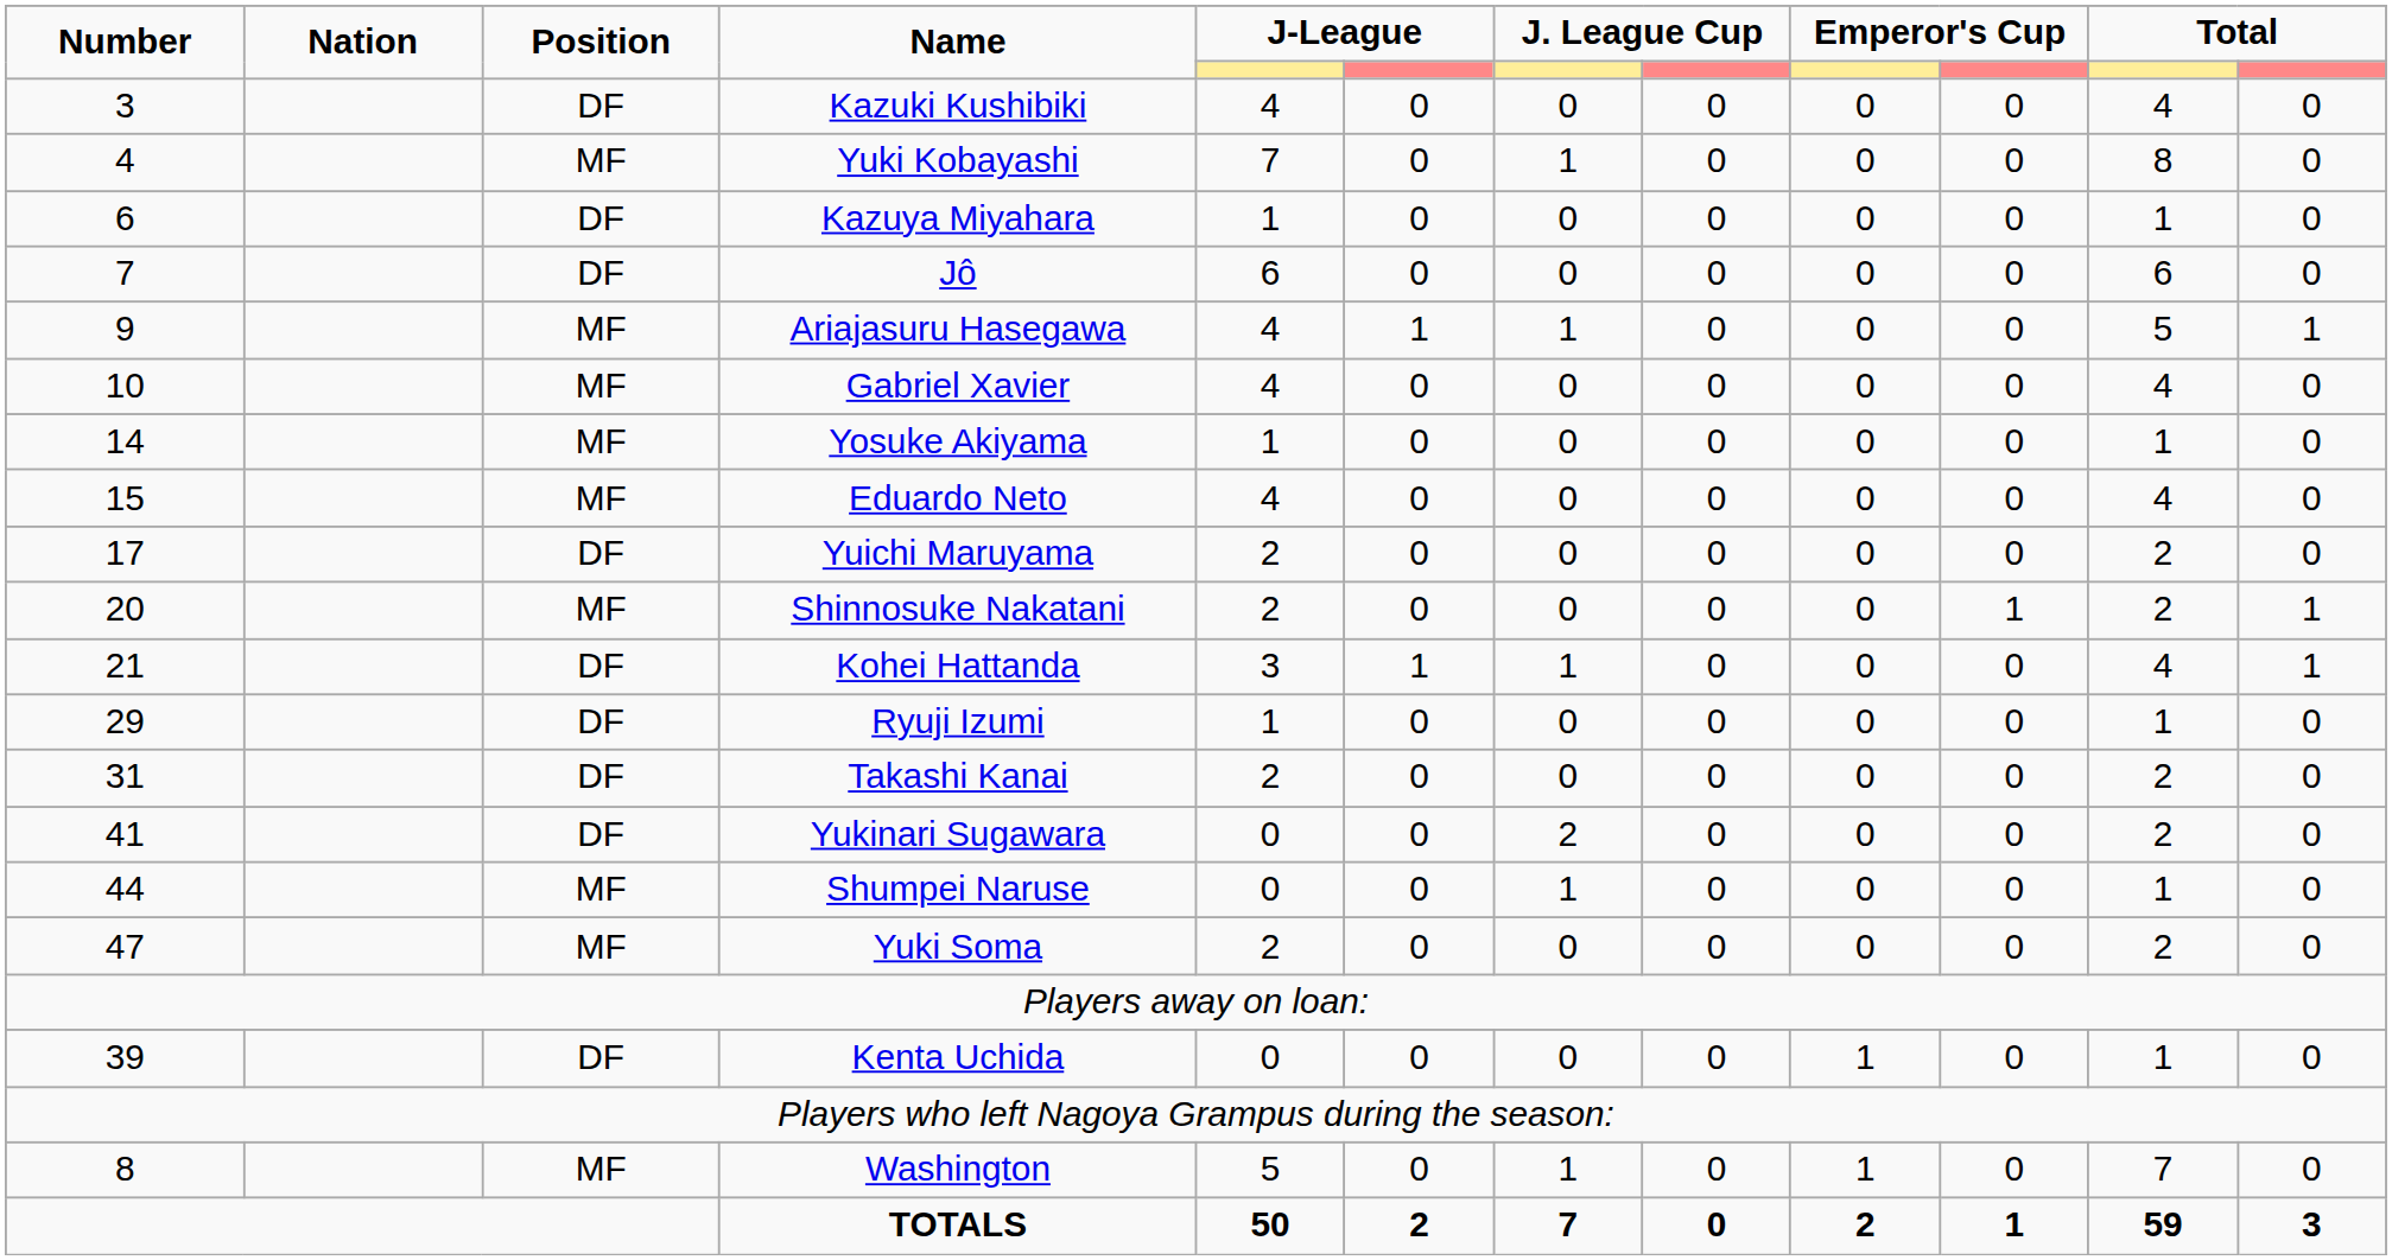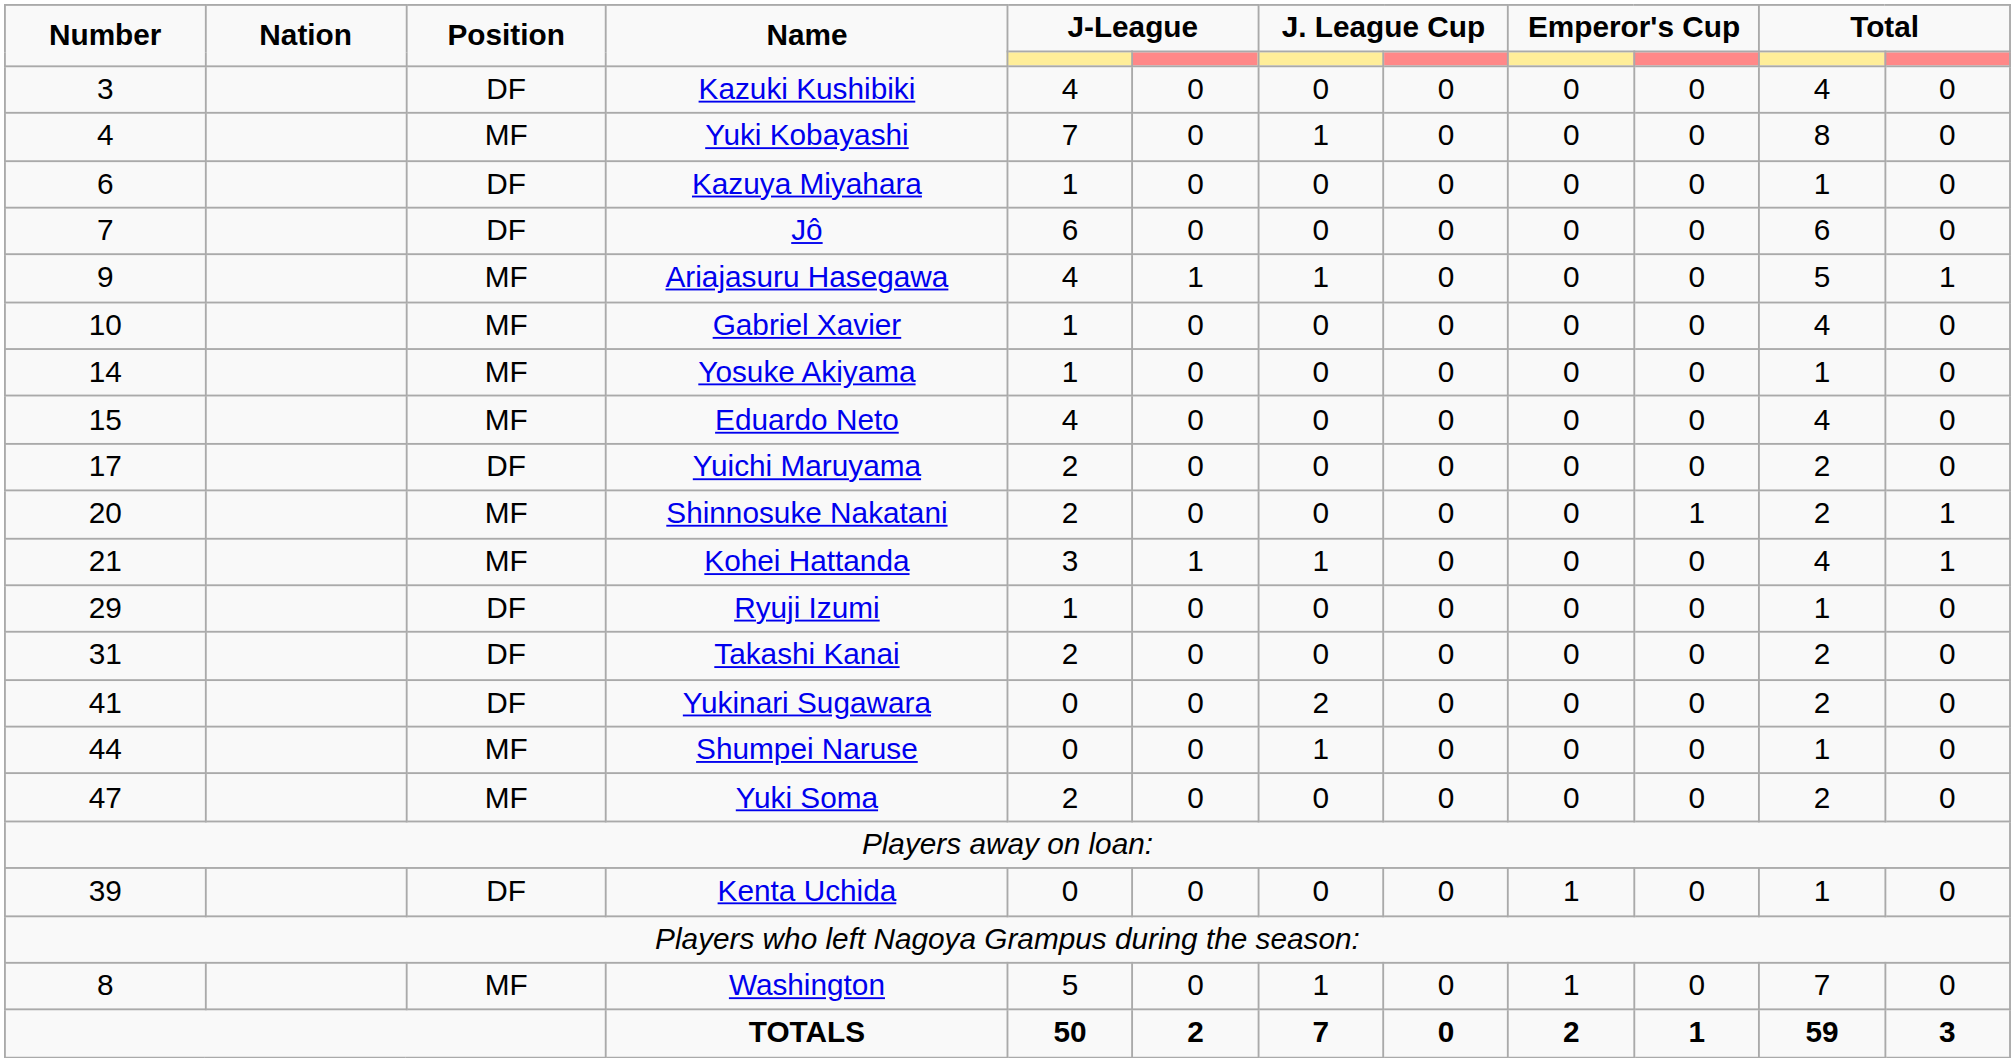Gabriel Xavier | column 5: 4 -> 1
Kohei Hattanda | Position: DF -> MF
